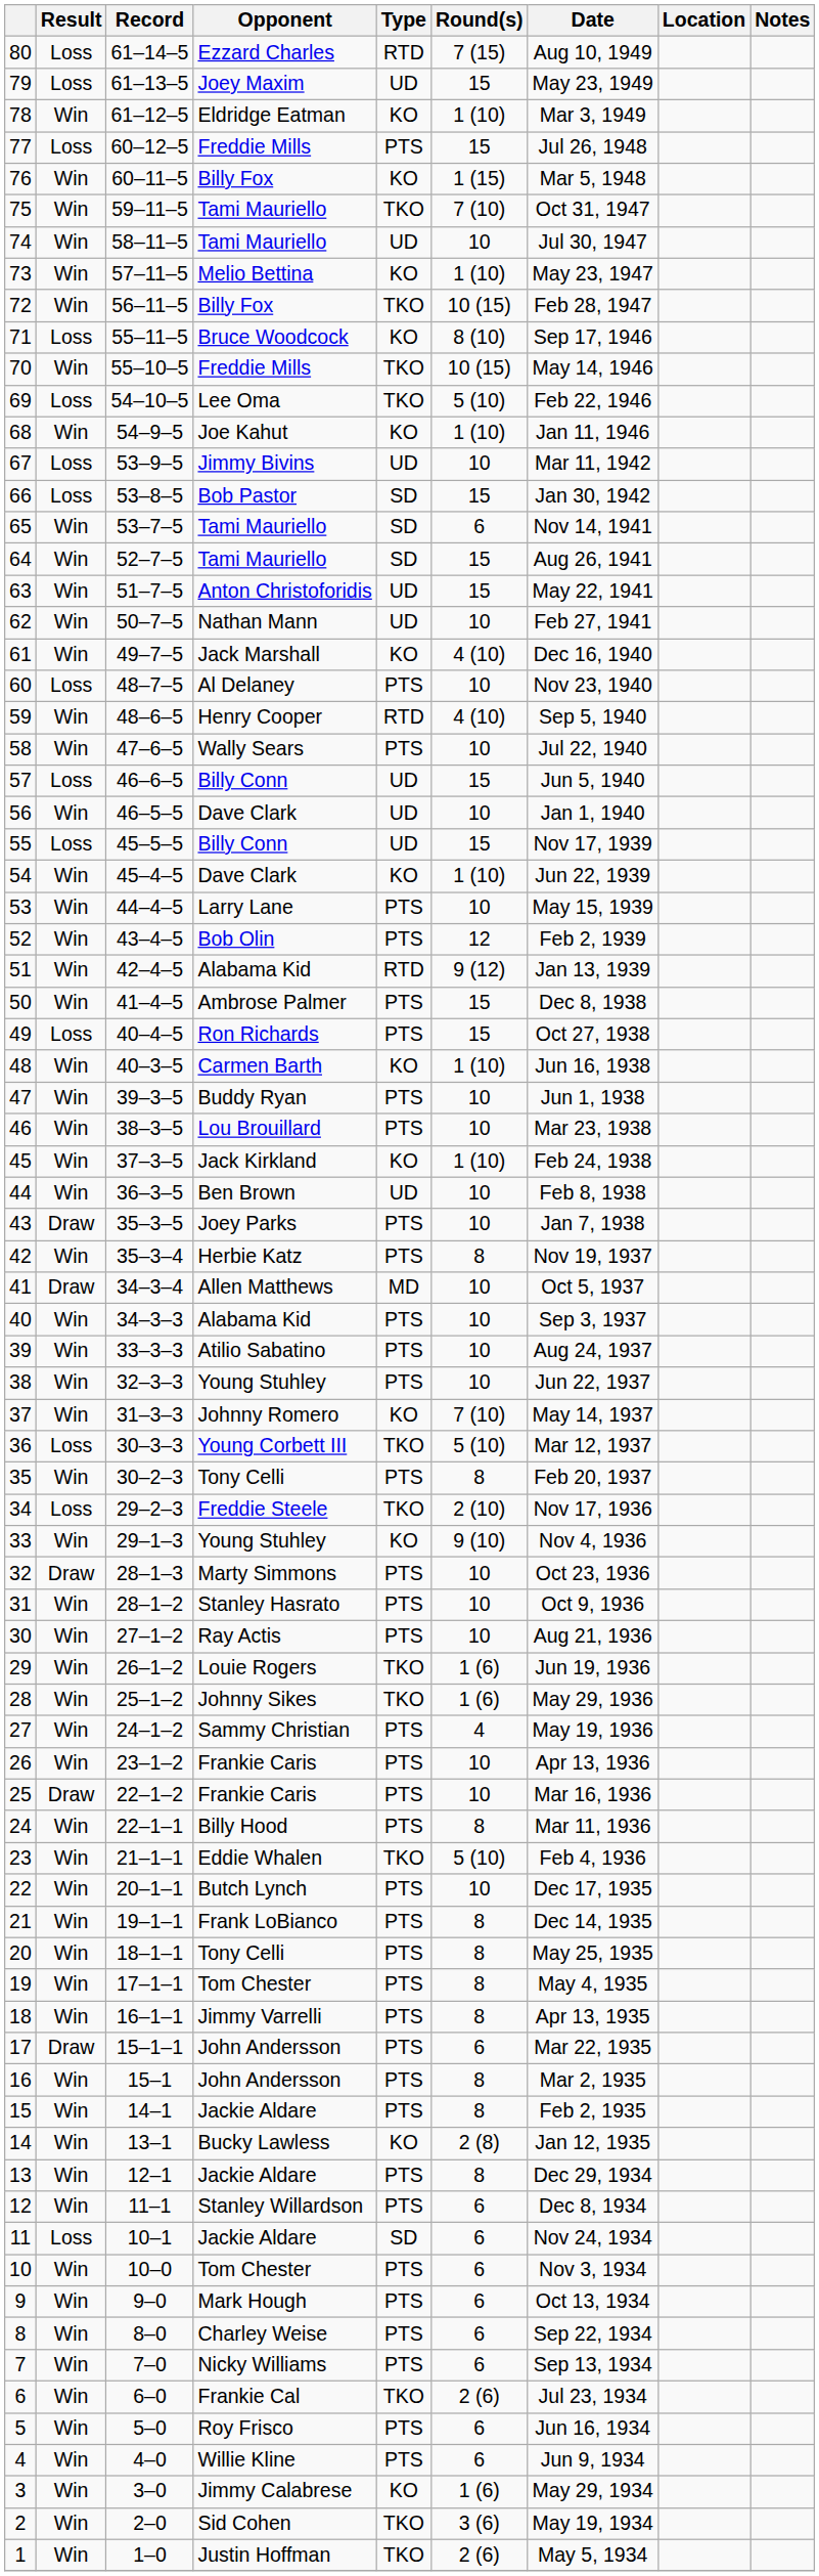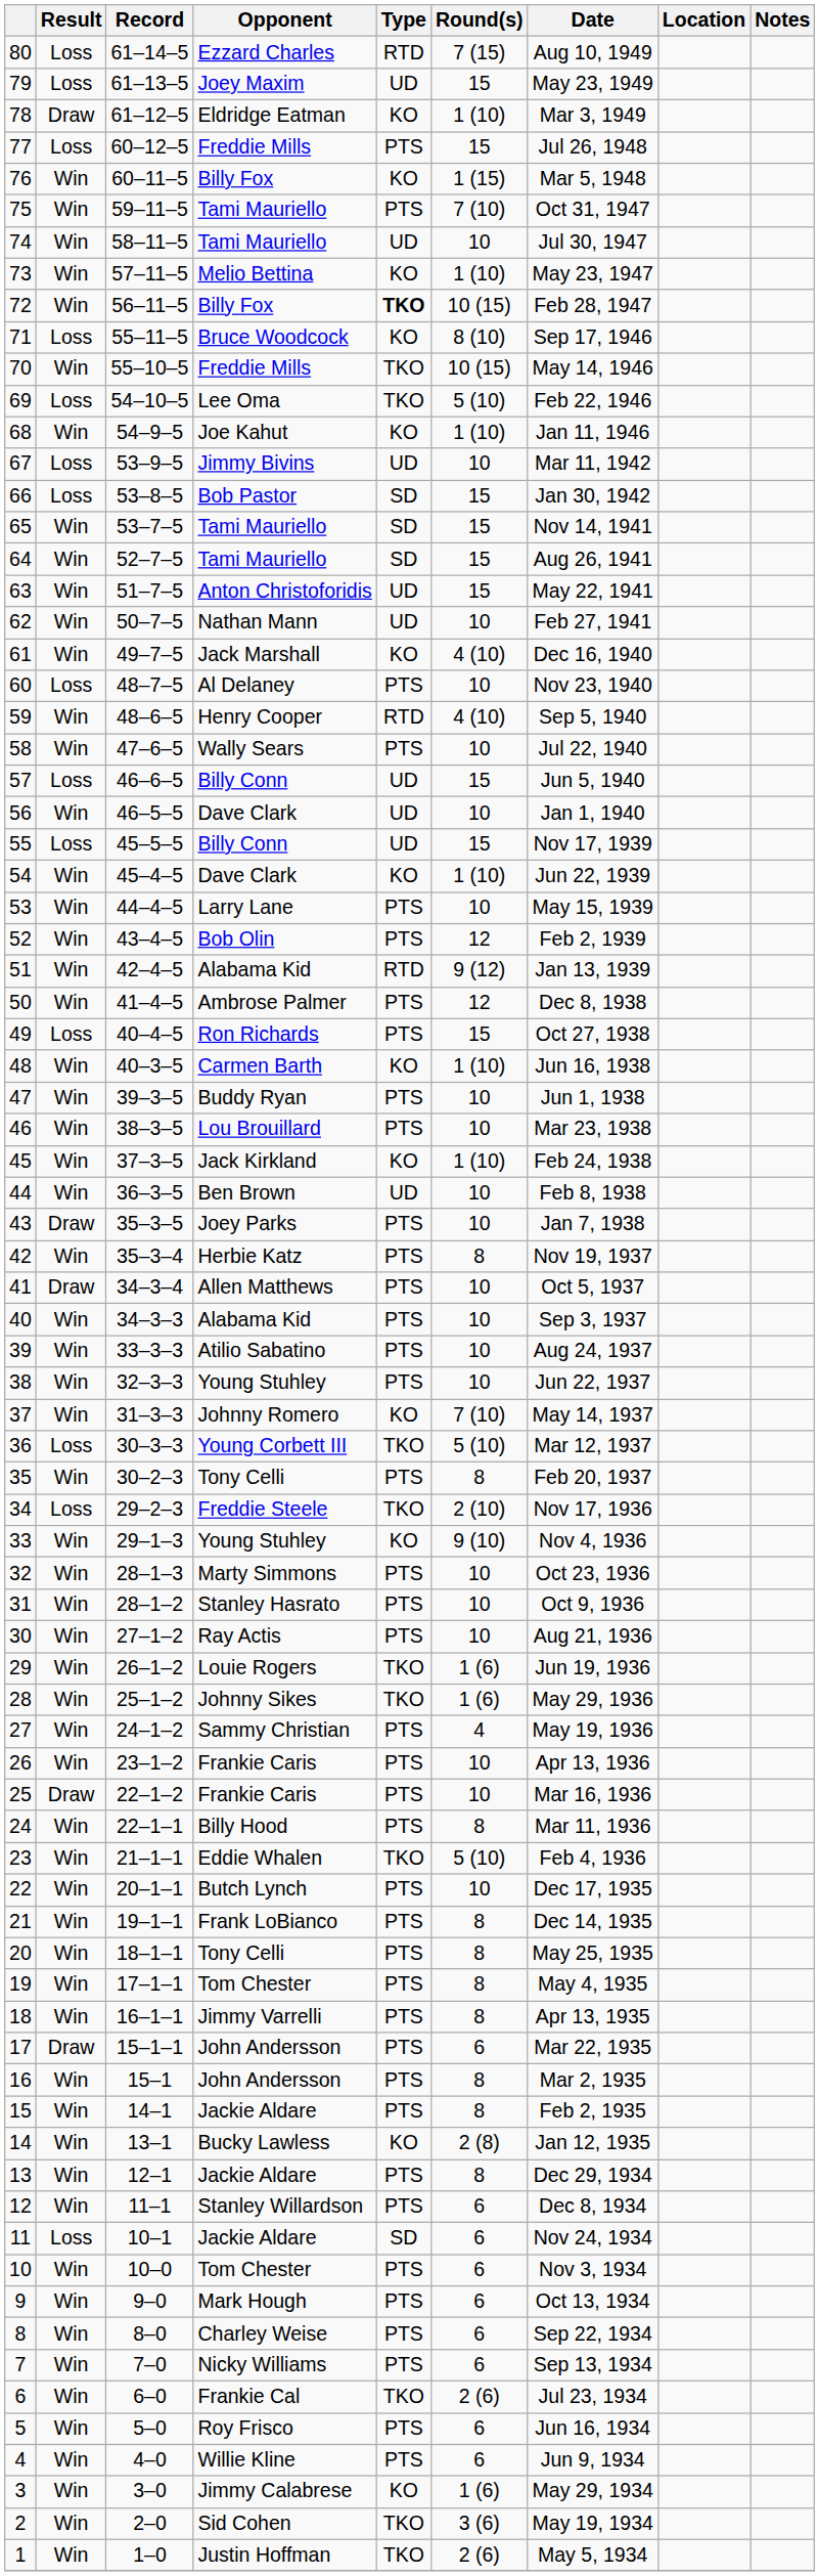78 | Result: Win -> Draw
75 | Type: TKO -> PTS
72 | Type: normal -> bold
65 | Round(s): 6 -> 15
50 | Round(s): 15 -> 12
41 | Type: MD -> PTS
32 | Result: Draw -> Win
